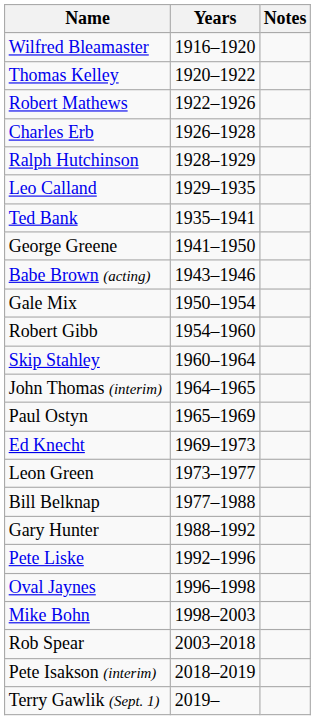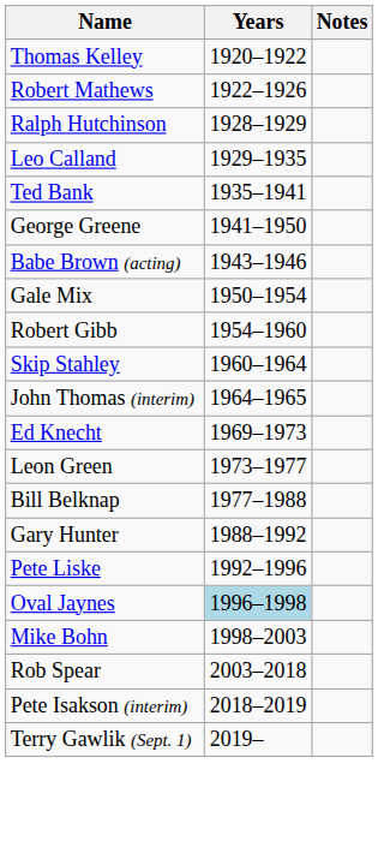- row: Wilfred Bleamaster | 1916–1920
- row: Charles Erb | 1926–1928
- row: Paul Ostyn | 1965–1969
Oval Jaynes | Years: no background -> lightblue background
